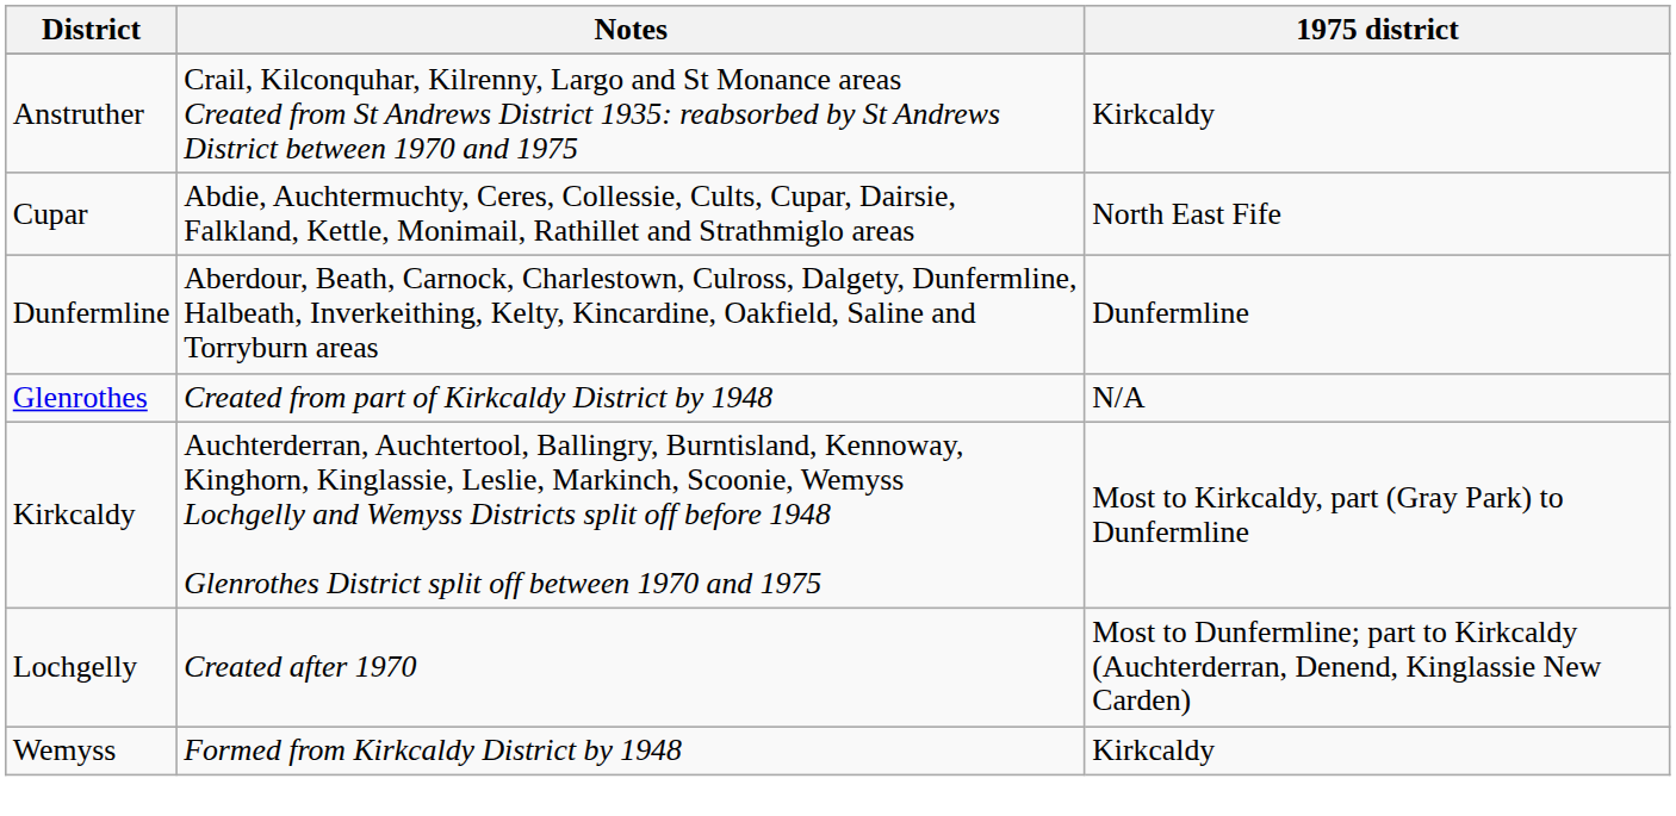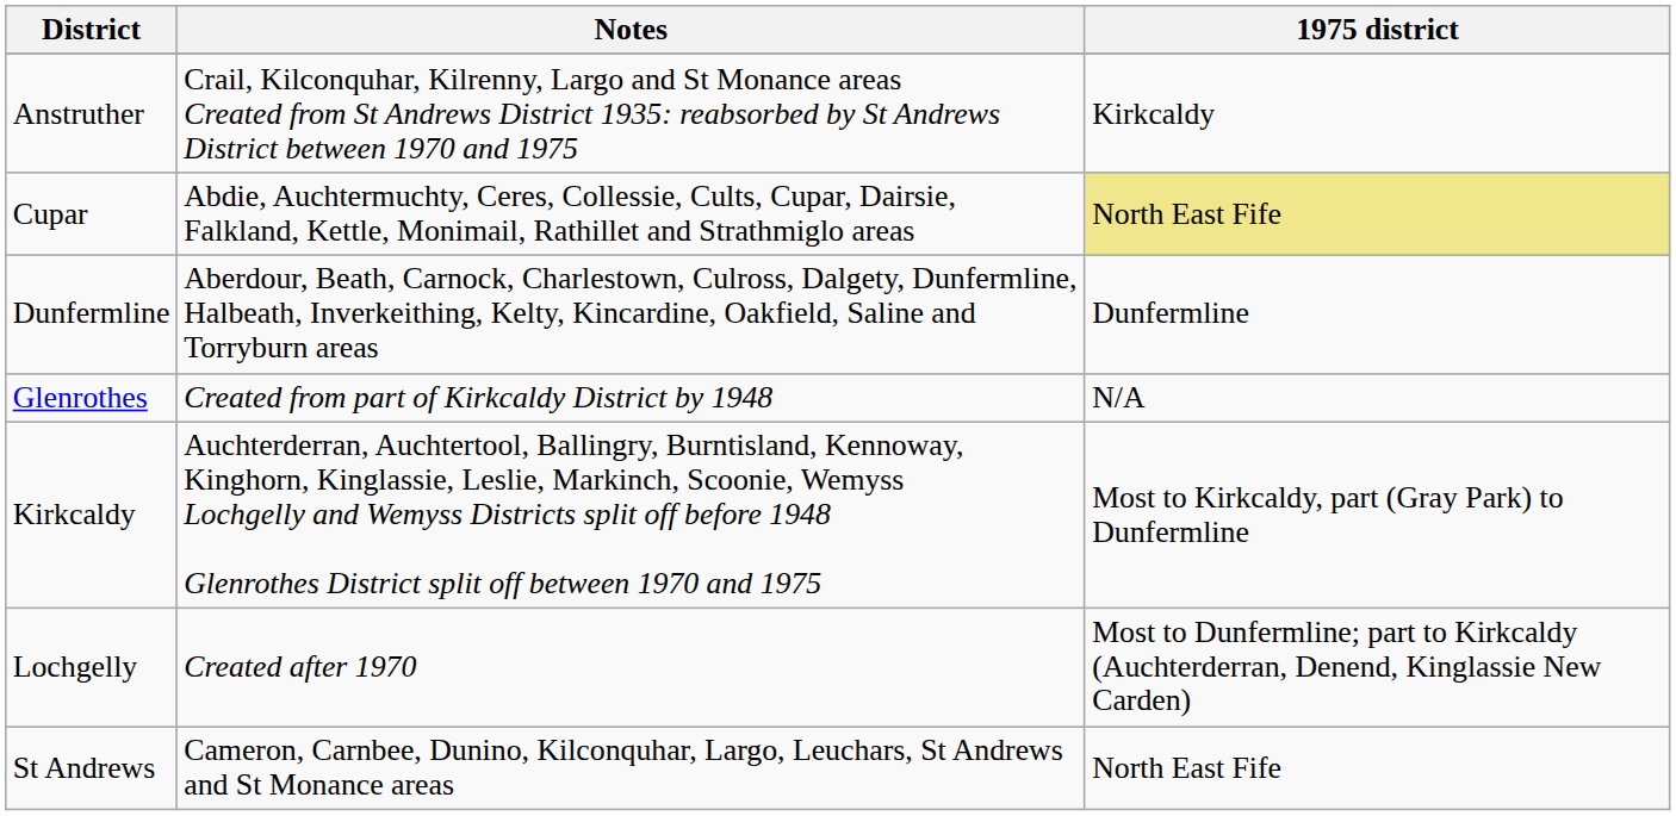Cupar | 1975 district: no background -> khaki background
+ row: St Andrews | Cameron, Carnbee, Dunino, Kilconquhar, Largo, Leuchars, St Andrews and St Monance areas | North East Fife
- row: Wemyss | Formed from Kirkcaldy District by 1948 | Kirkcaldy
